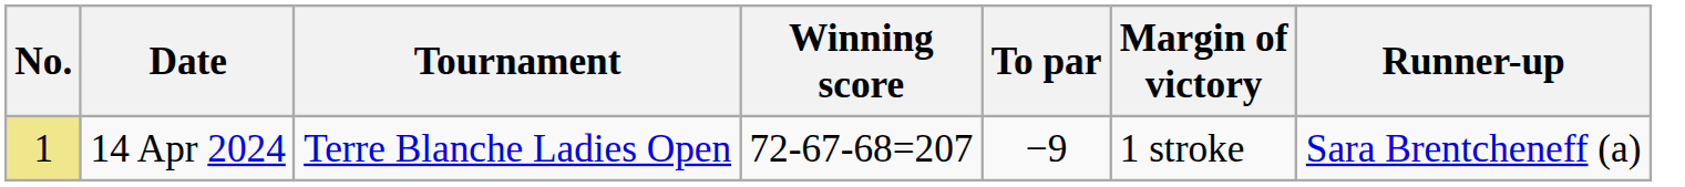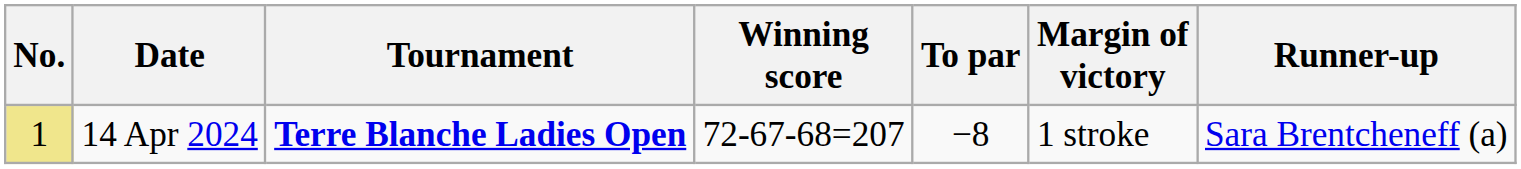14 Apr 2024 | Tournament: normal -> bold
14 Apr 2024 | To par: −9 -> −8
